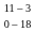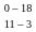rows swapped: 0 – 18 <-> 11 – 3
